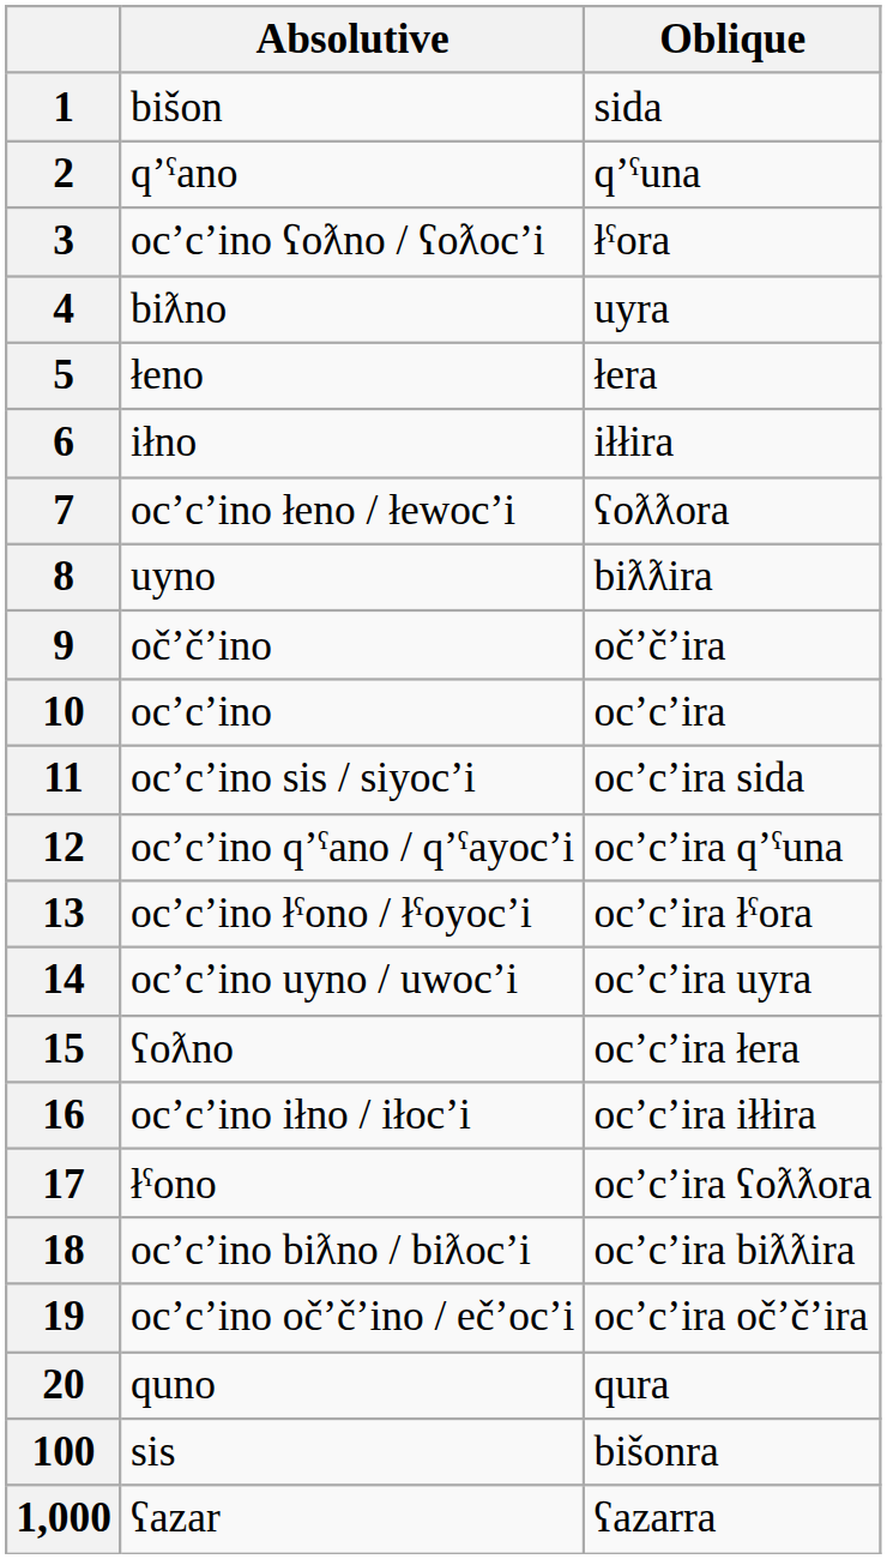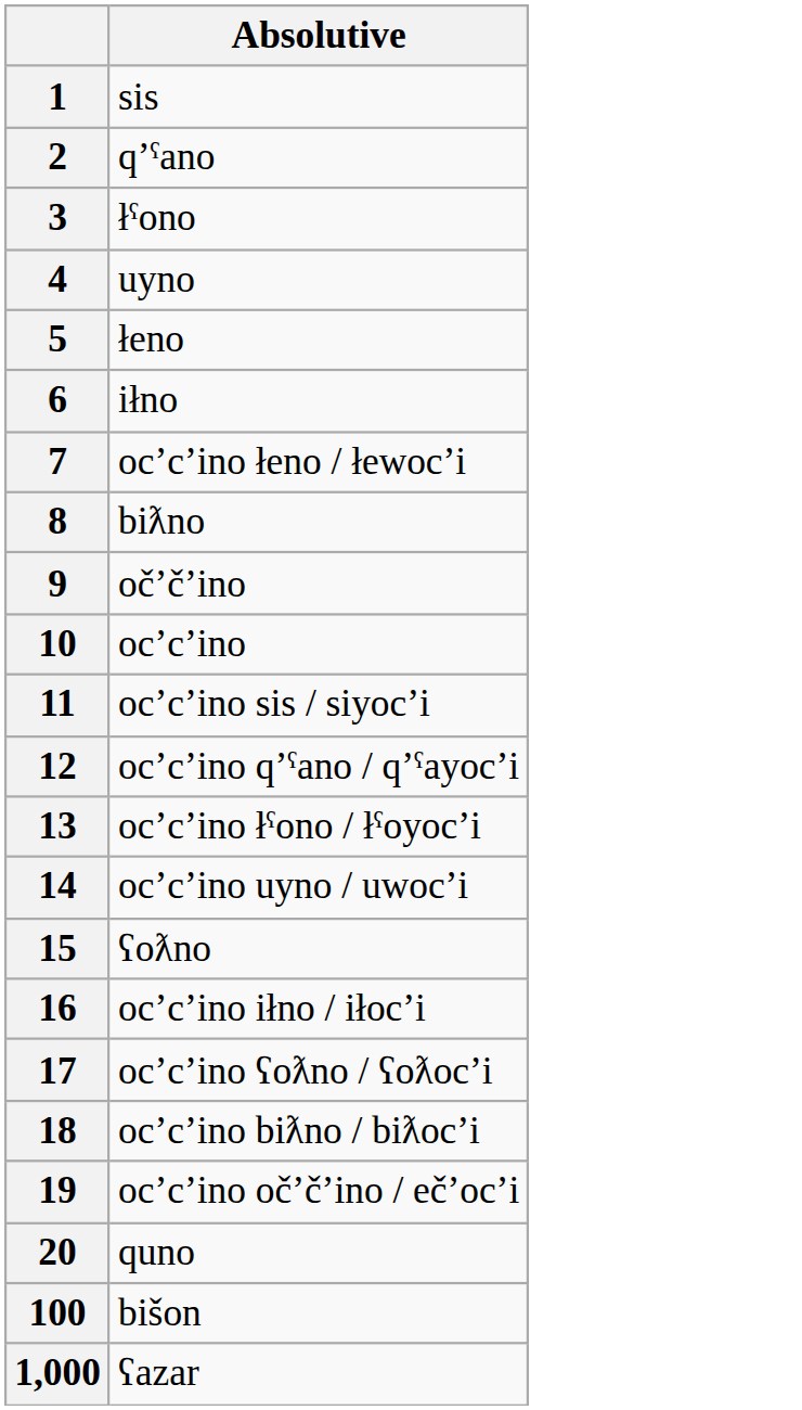- column: Oblique | sida | qʼˤuna | łˤora | uyra | łera | iłłira | ʕoƛƛora | biƛƛira | očʼčʼira | ocʼcʼira | ocʼcʼira sida | ocʼcʼira qʼˤuna | ocʼcʼira łˤora | ocʼcʼira uyra | ocʼcʼira łera | ocʼcʼira iłłira | ocʼcʼira ʕoƛƛora | ocʼcʼira biƛƛira | ocʼcʼira očʼčʼira | qura | bišonra | ʕazarra
1 | Absolutive: bišon -> sis
3 | Absolutive: ocʼcʼino ʕoƛno / ʕoƛocʼi -> łˤono
4 | Absolutive: biƛno -> uyno
8 | Absolutive: uyno -> biƛno
17 | Absolutive: łˤono -> ocʼcʼino ʕoƛno / ʕoƛocʼi
100 | Absolutive: sis -> bišon
